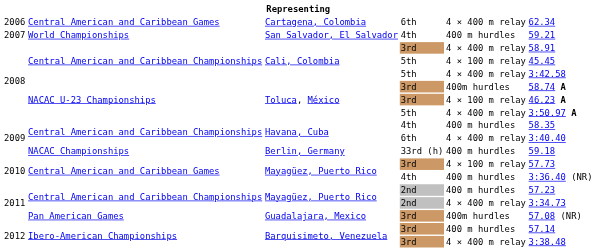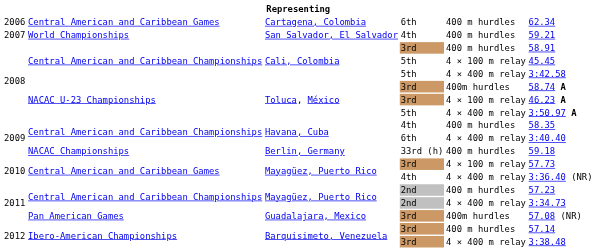Cartagena, Colombia | column 5: 4 × 400 m relay -> 400 m hurdles
Cali, Colombia / 3rd | column 5: 4 × 400 m relay -> 400 m hurdles
Mayagüez, Puerto Rico / 4th | column 5: 400 m hurdles -> 4 × 400 m relay
